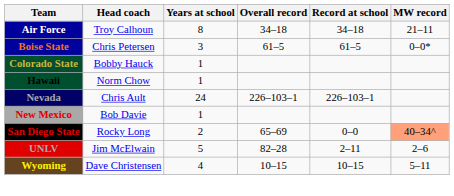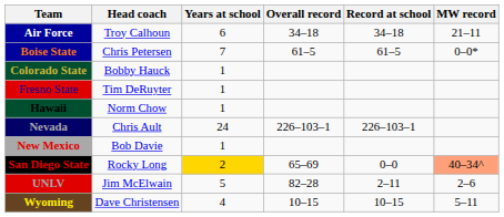Air Force | Years at school: 8 -> 6
Boise State | Years at school: 3 -> 7
+ row: Fresno State | Tim DeRuyter | 1
San Diego State | Years at school: no background -> gold background
